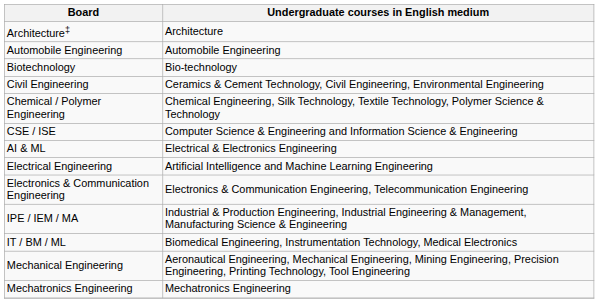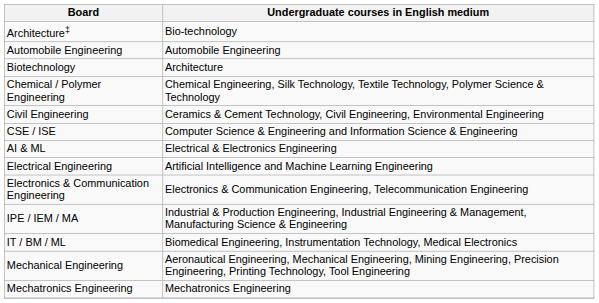Architecture‡ | Undergraduate courses in English medium: Architecture -> Bio-technology
Biotechnology | Undergraduate courses in English medium: Bio-technology -> Architecture
rows swapped: Civil Engineering <-> Chemical / Polymer Engineering
